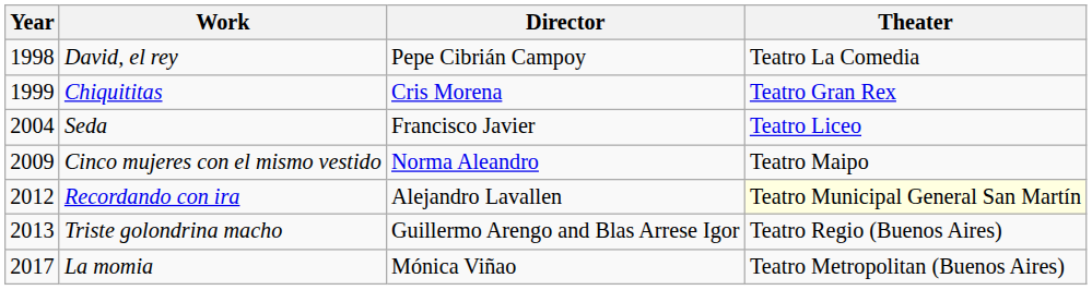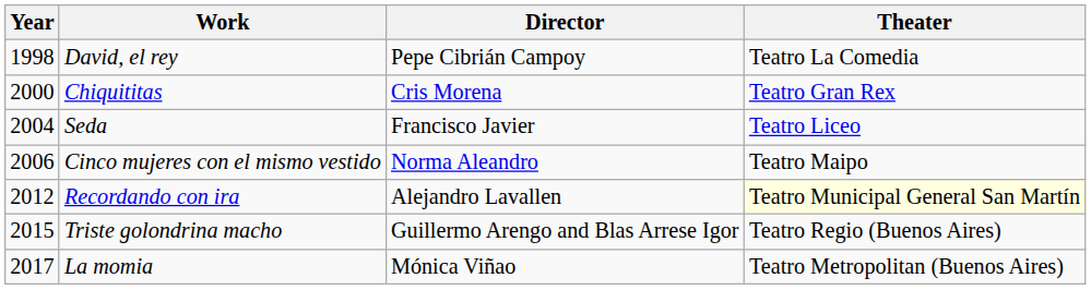Chiquititas | Year: 1999 -> 2000
Cinco mujeres con el mismo vestido | Year: 2009 -> 2006
Triste golondrina macho | Year: 2013 -> 2015
